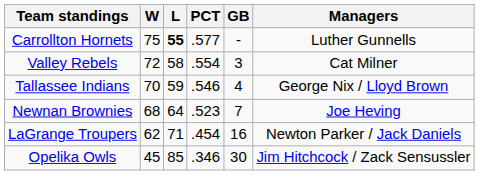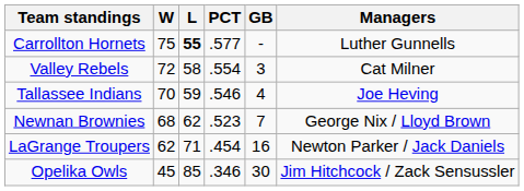Tallassee Indians | Managers: George Nix / Lloyd Brown -> Joe Heving
Newnan Brownies | L: 64 -> 62
Newnan Brownies | Managers: Joe Heving -> George Nix / Lloyd Brown
